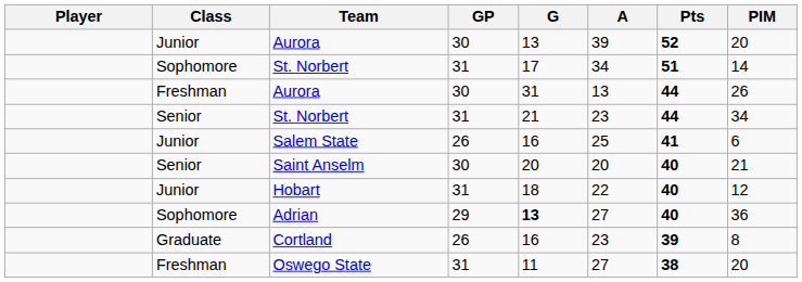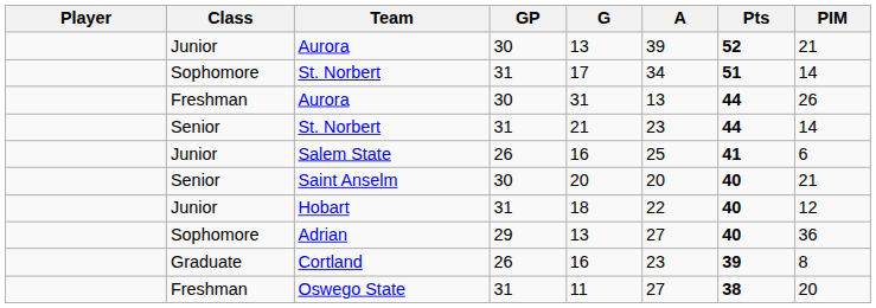Junior / Aurora | PIM: 20 -> 21
Senior / St. Norbert | PIM: 34 -> 14
Adrian | G: bold -> normal
